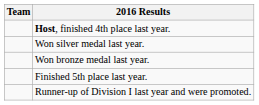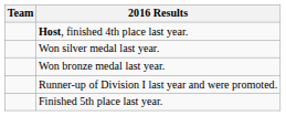rows swapped: Finished 5th place last year. <-> Runner-up of Division I last year and were promoted.
